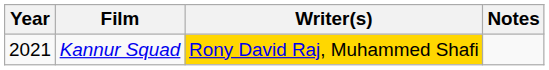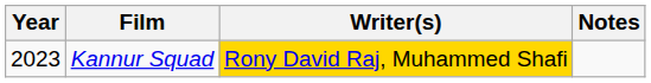Kannur Squad | Year: 2021 -> 2023
